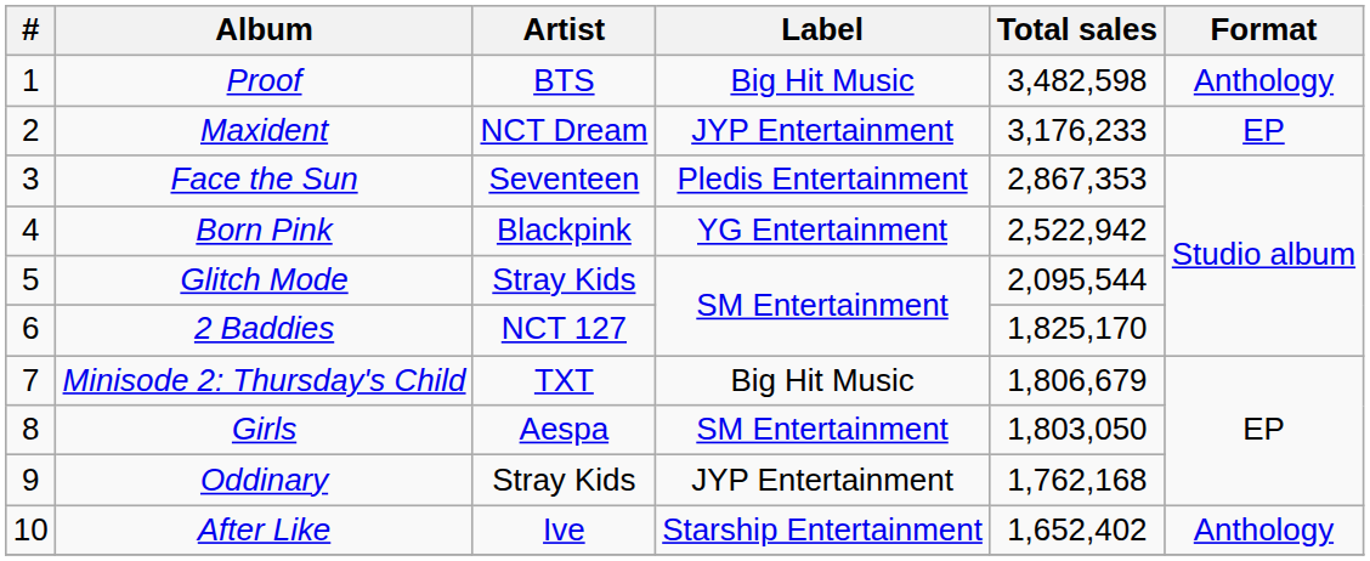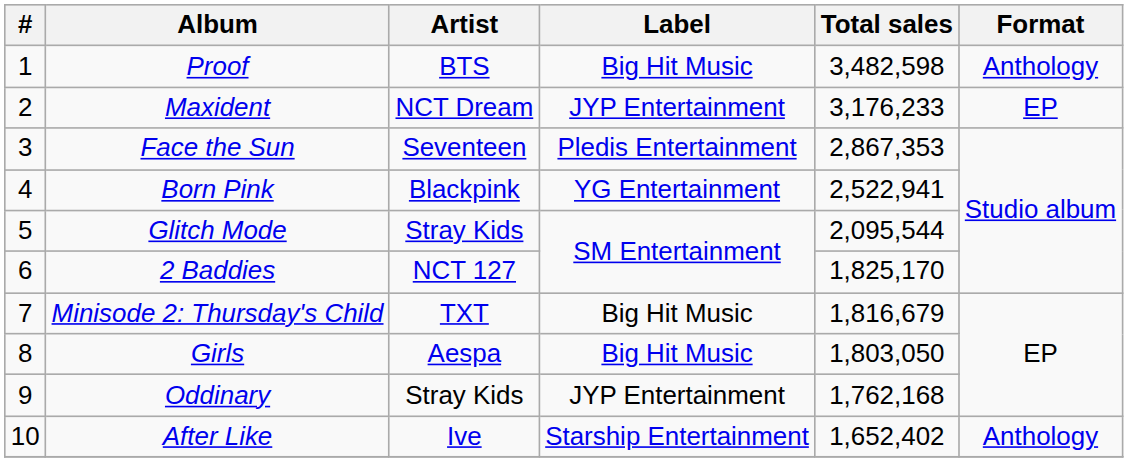Born Pink | Total sales: 2,522,942 -> 2,522,941
Minisode 2: Thursday's Child | Total sales: 1,806,679 -> 1,816,679
Girls | Label: SM Entertainment -> Big Hit Music
